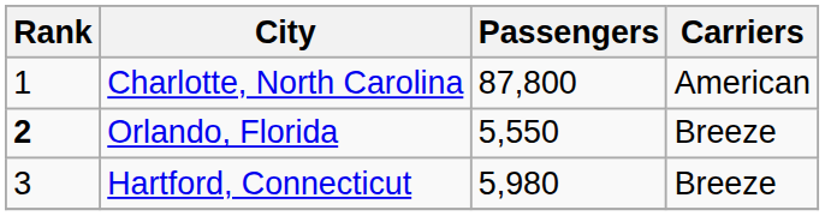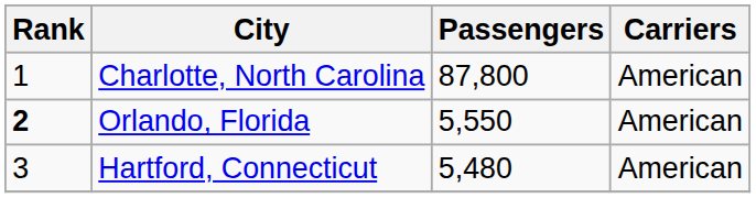Orlando, Florida | Carriers: Breeze -> American
Hartford, Connecticut | Passengers: 5,980 -> 5,480
Hartford, Connecticut | Carriers: Breeze -> American
